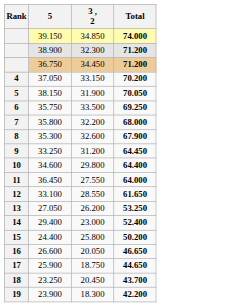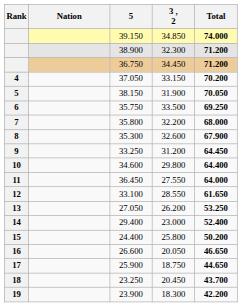+ column: Nation
